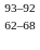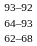+ row: 64–93
